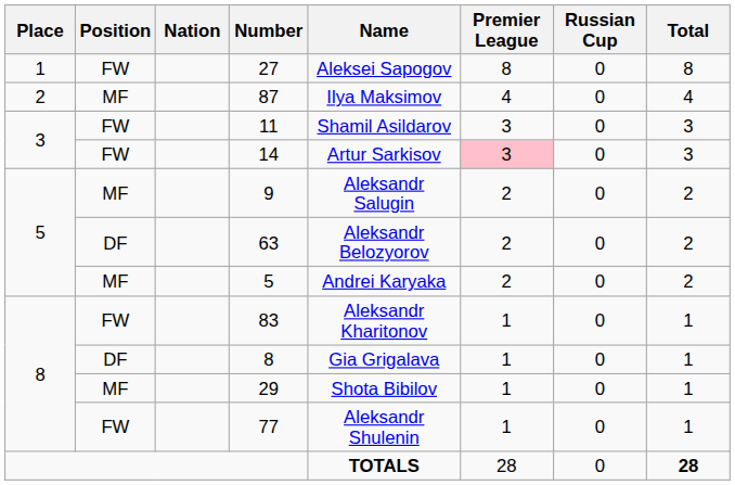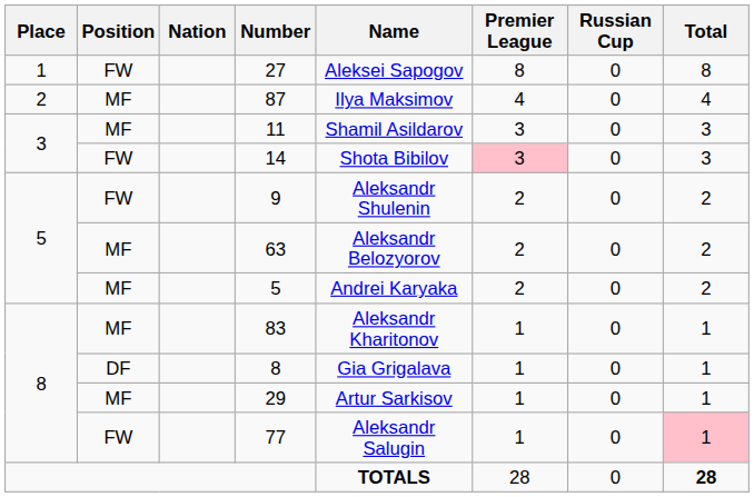11 | Position: FW -> MF
14 | Name: Artur Sarkisov -> Shota Bibilov
9 | Position: MF -> FW
9 | Name: Aleksandr Salugin -> Aleksandr Shulenin
63 | Position: DF -> MF
83 | Position: FW -> MF
29 | Name: Shota Bibilov -> Artur Sarkisov
77 | Name: Aleksandr Shulenin -> Aleksandr Salugin
77 | Total: no background -> pink background
